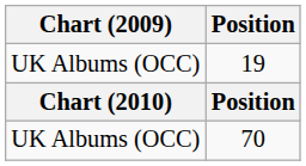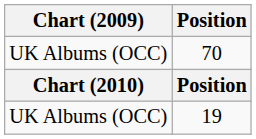rows swapped: 19 <-> 70
